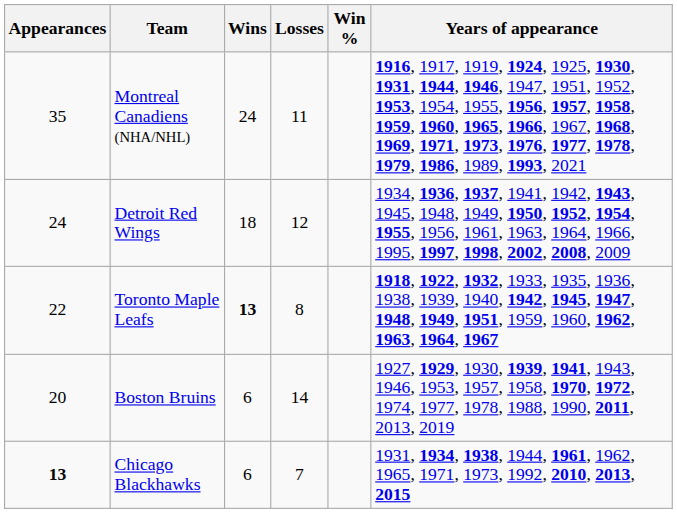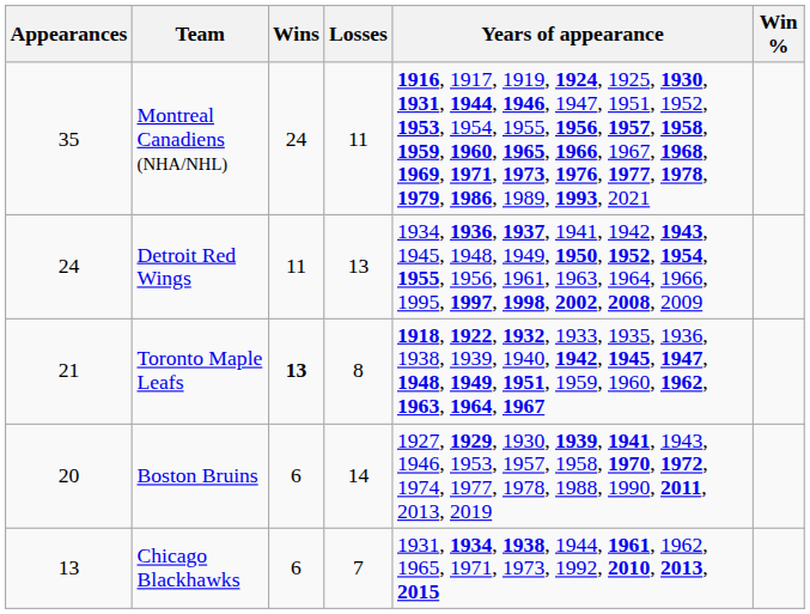columns swapped: Win % <-> Years of appearance
Detroit Red Wings | Wins: 18 -> 11
Detroit Red Wings | Losses: 12 -> 13
Toronto Maple Leafs | Appearances: 22 -> 21
Chicago Blackhawks | Appearances: bold -> normal
